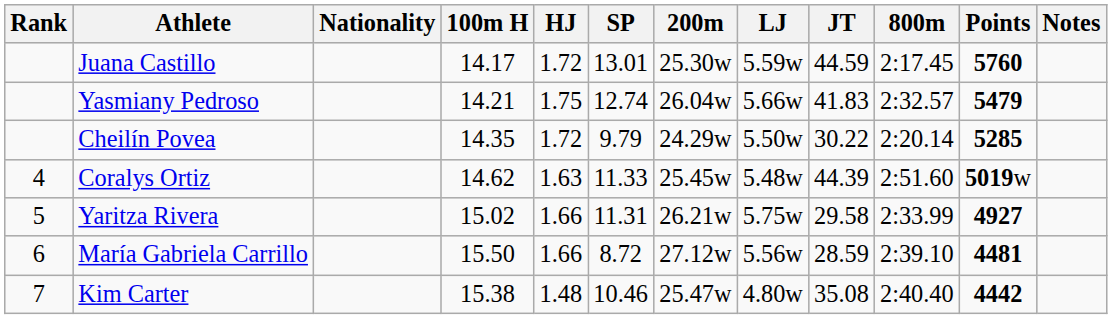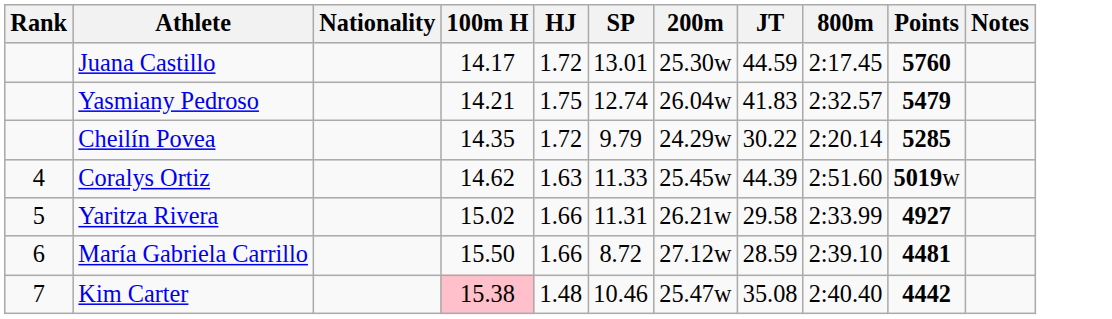- column: LJ | 5.59w | 5.66w | 5.50w | 5.48w | 5.75w | 5.56w | 4.80w
Kim Carter | 100m H: no background -> pink background
